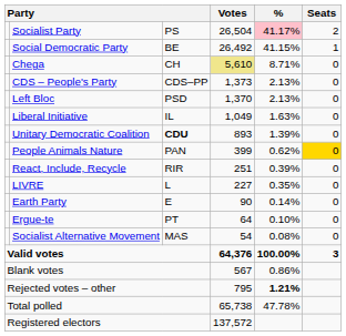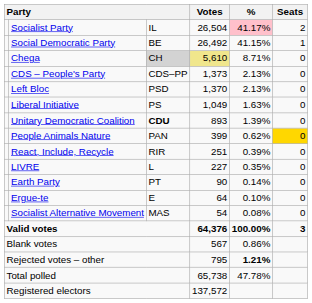Socialist Party | column 3: PS -> IL
Chega | column 3: no background -> lightgrey background
Liberal Initiative | column 3: IL -> PS
Earth Party | column 3: E -> PT
Ergue-te | column 3: PT -> E
